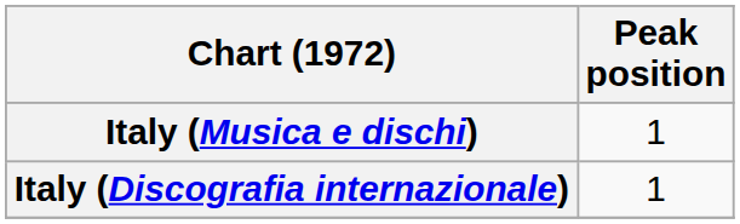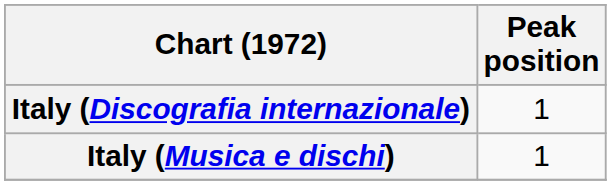rows swapped: Italy (Discografia internazionale) <-> Italy (Musica e dischi)
